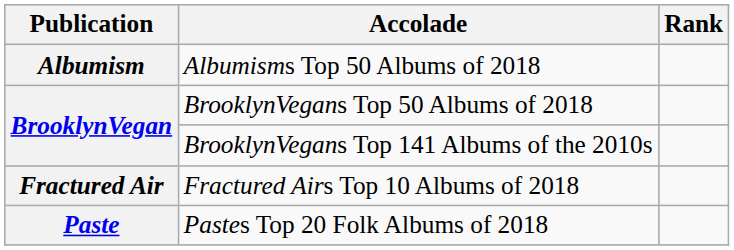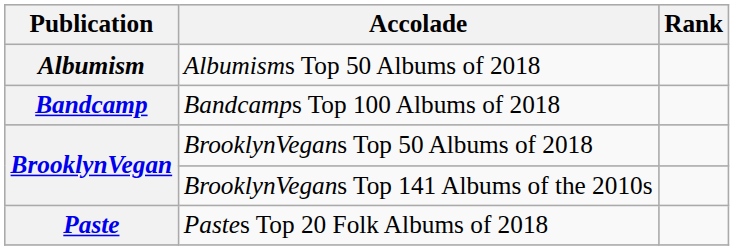+ row: Bandcamp | Bandcamps Top 100 Albums of 2018
- row: Fractured Air | Fractured Airs Top 10 Albums of 2018
